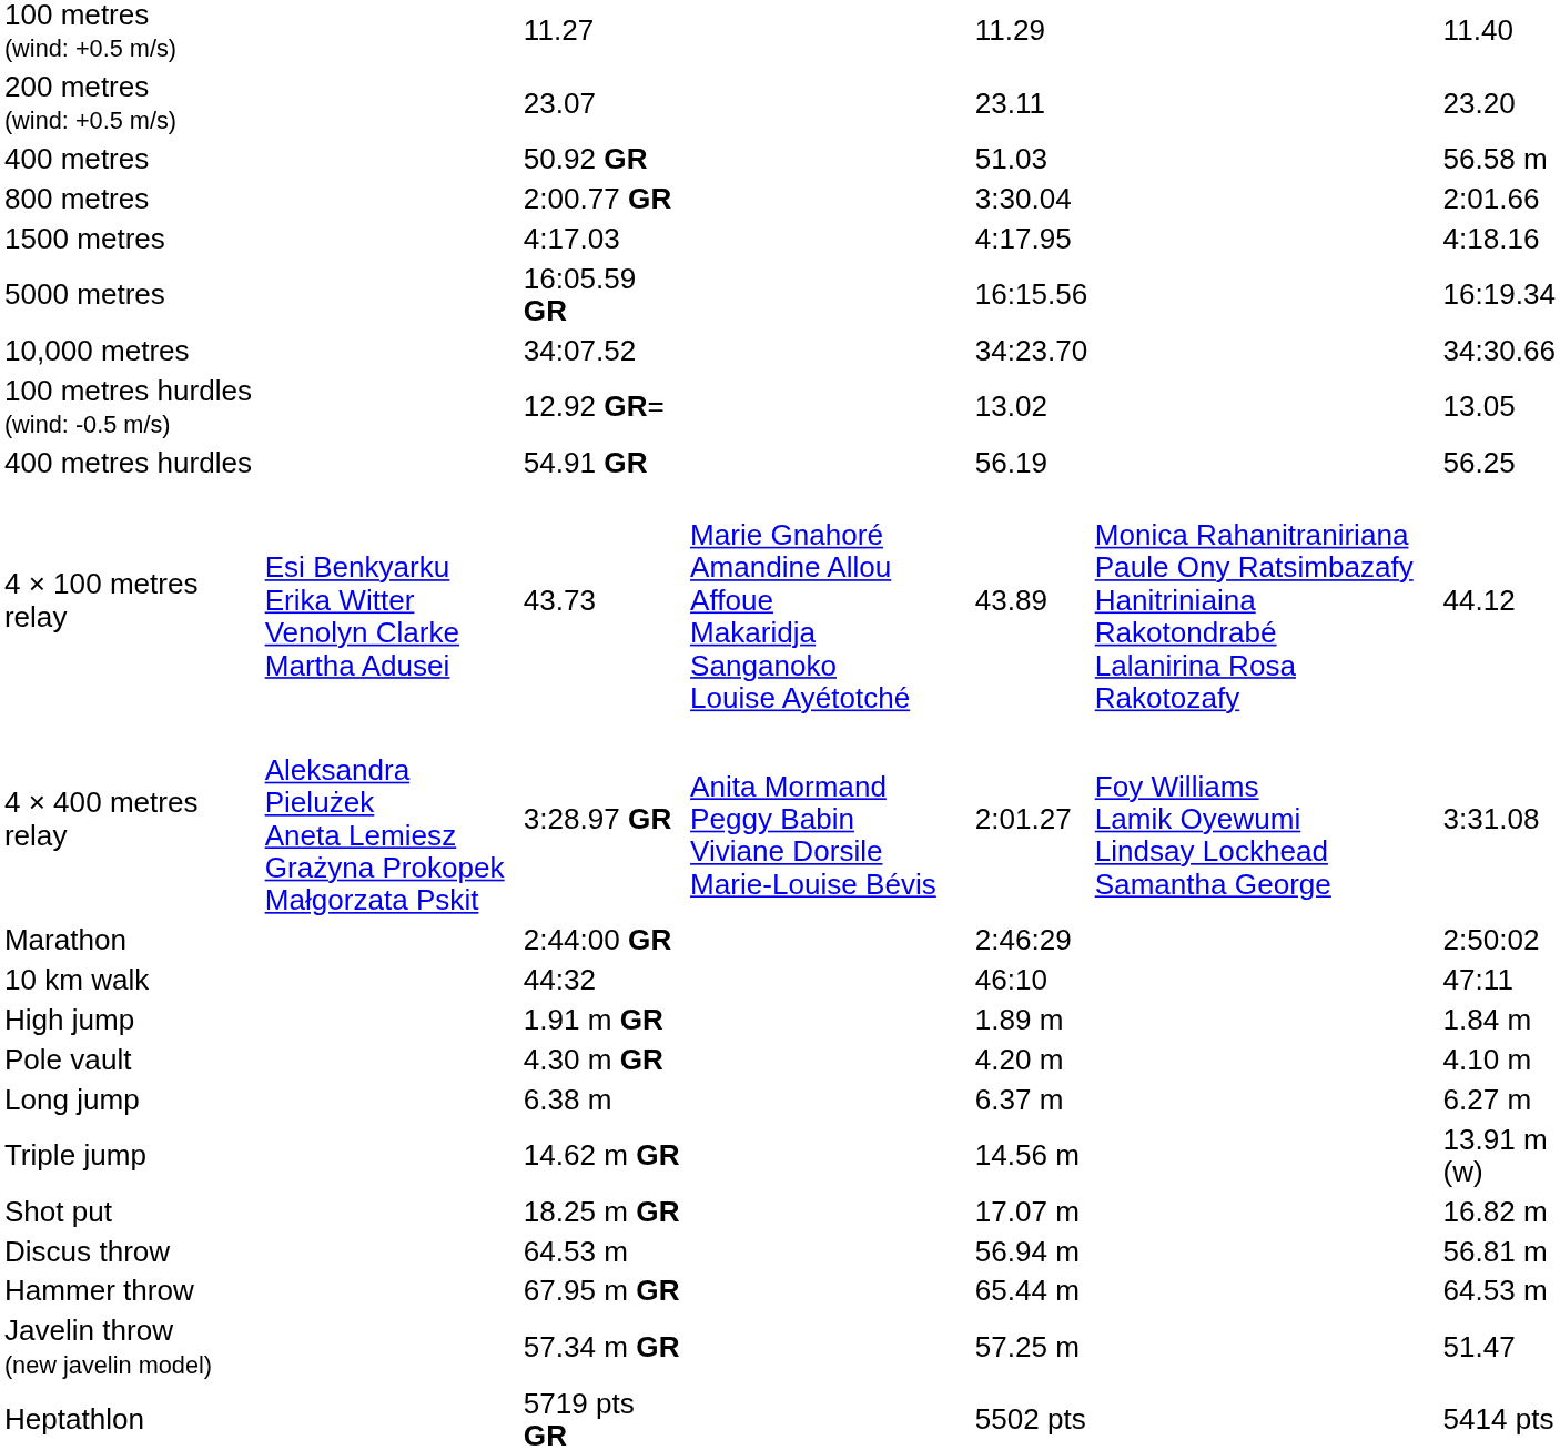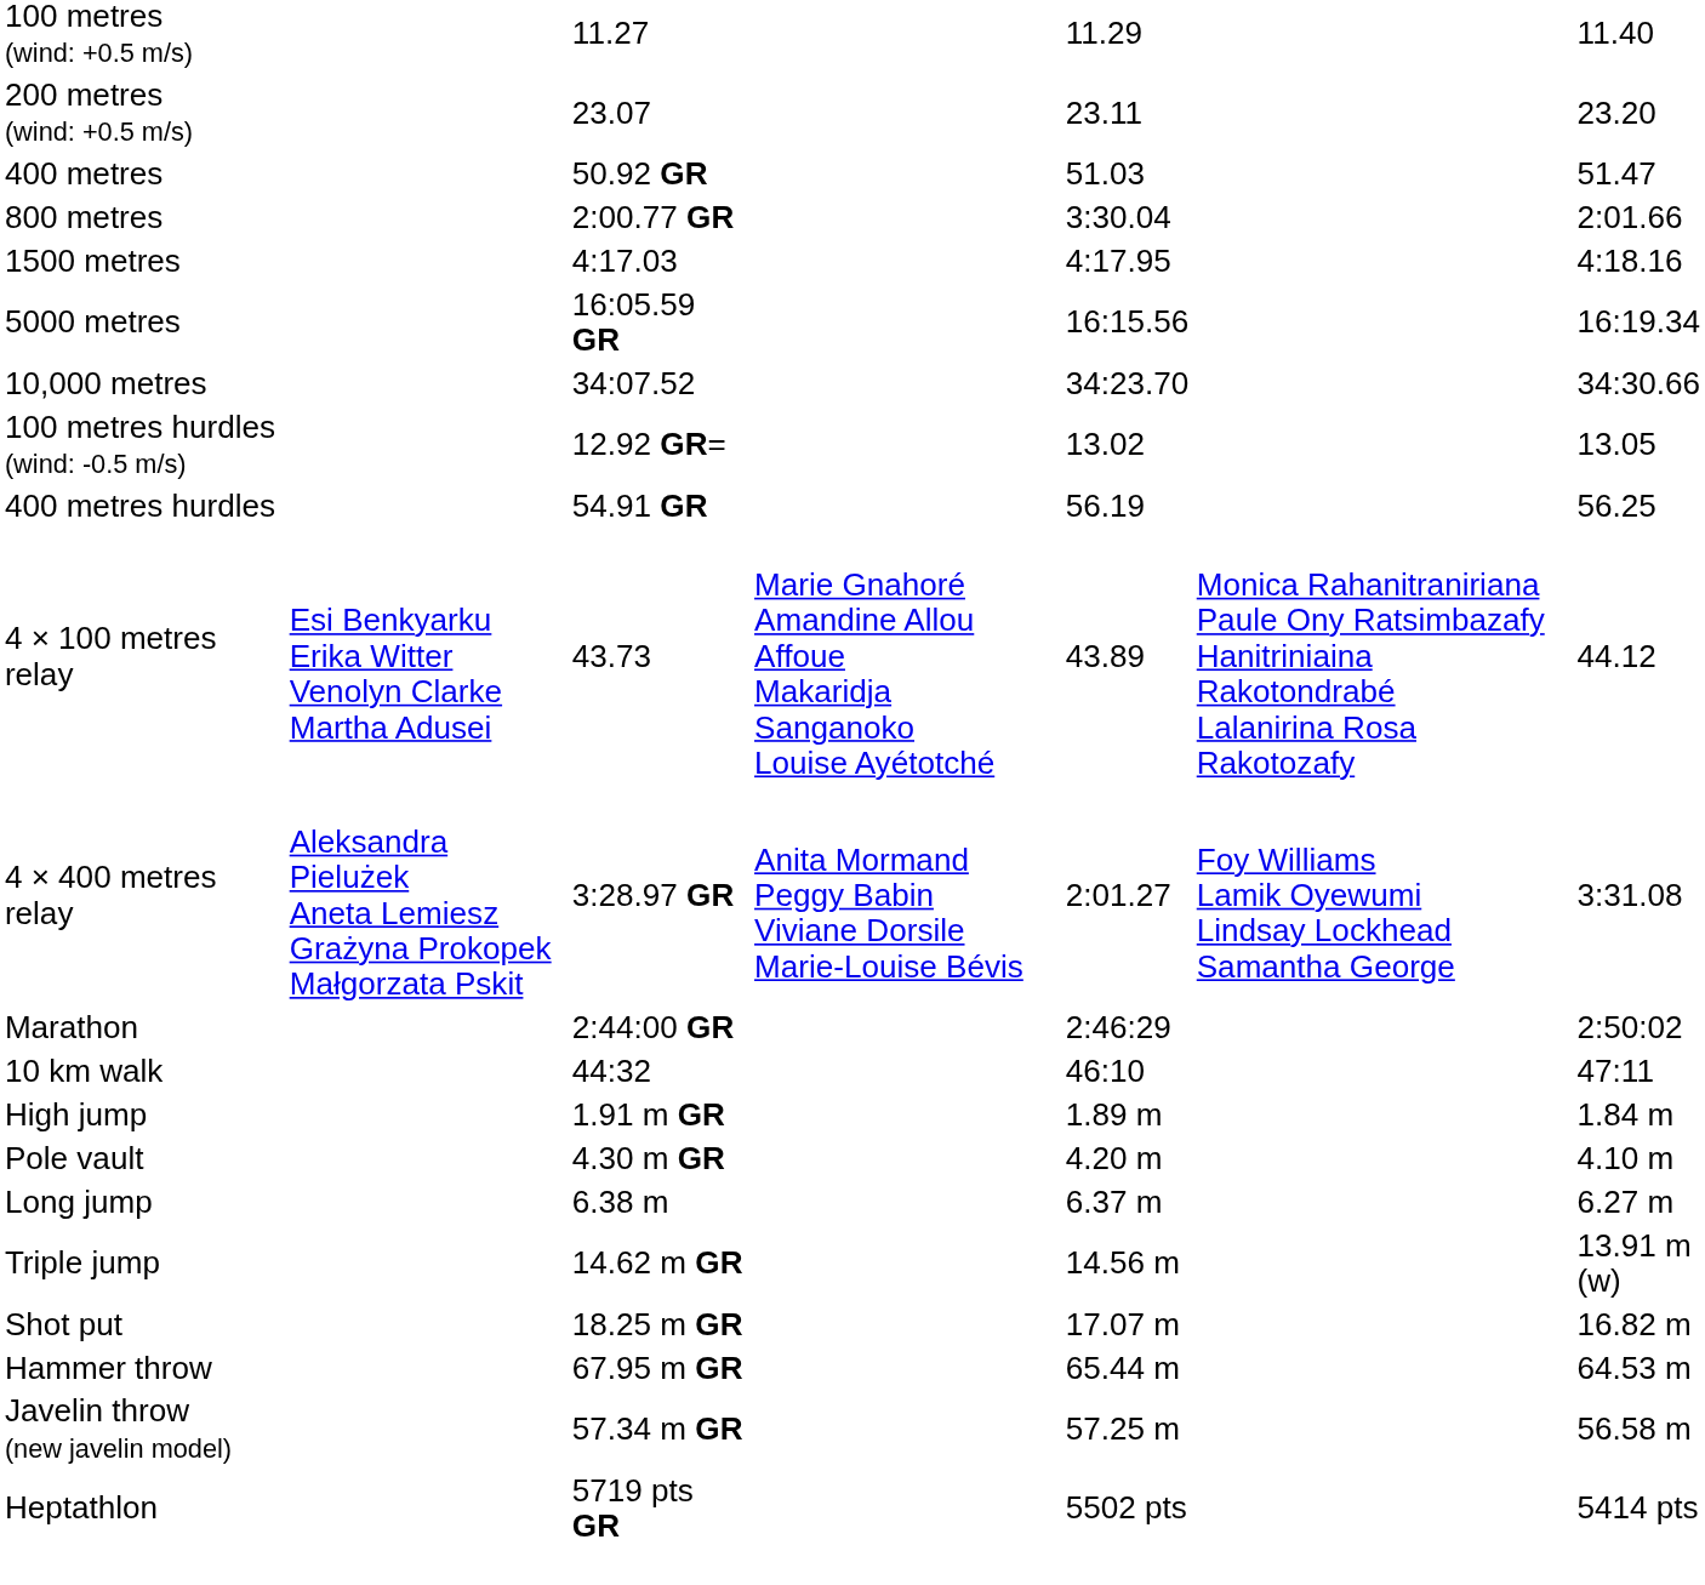400 metres | column 7: 56.58 m -> 51.47
- row: Discus throw | 64.53 m | 56.94 m | 56.81 m
Javelin throw (new javelin model) | column 7: 51.47 -> 56.58 m
